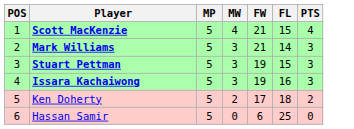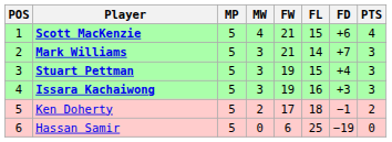+ column: FD | +6 | +7 | +4 | +3 | −1 | −19
